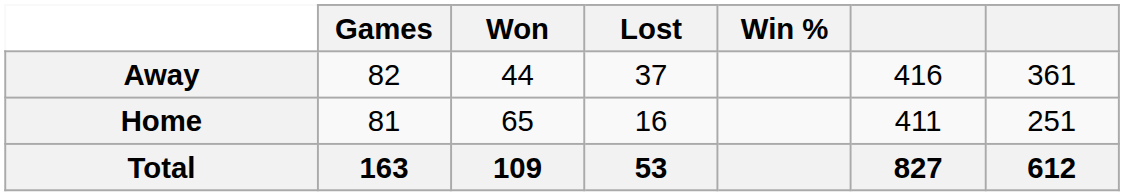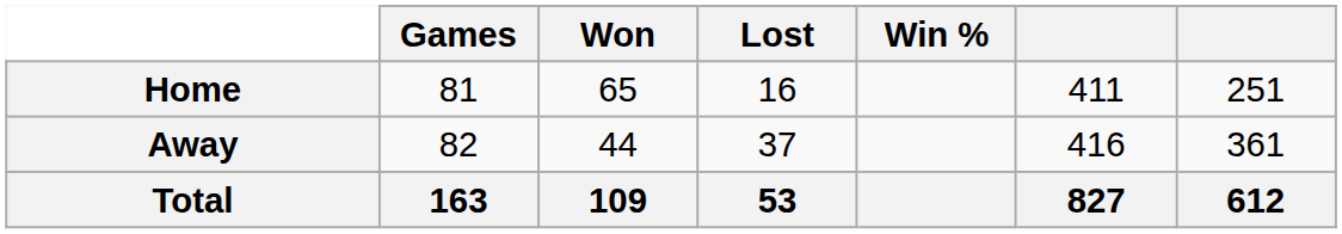rows swapped: Home <-> Away
